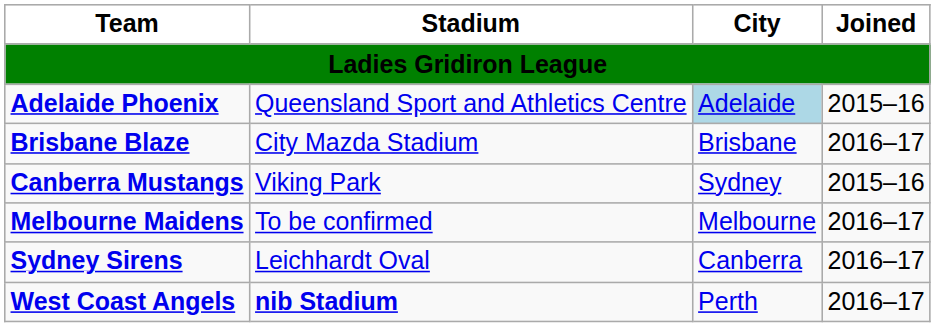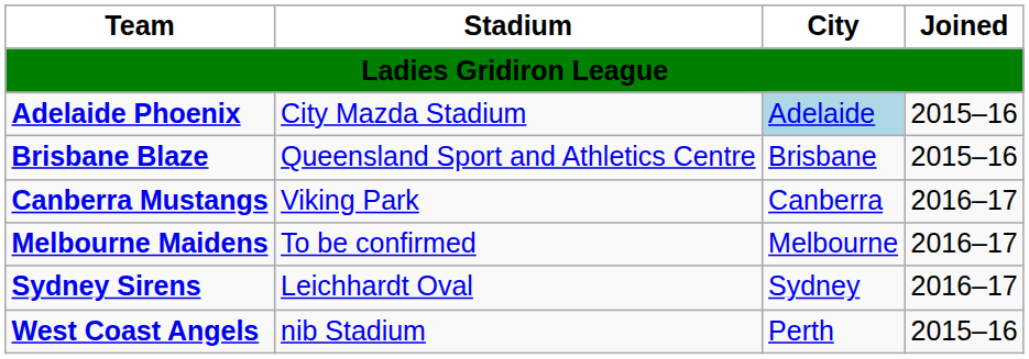Adelaide Phoenix | Stadium: Queensland Sport and Athletics Centre -> City Mazda Stadium
Brisbane Blaze | Stadium: City Mazda Stadium -> Queensland Sport and Athletics Centre
Brisbane Blaze | Joined: 2016–17 -> 2015–16
Canberra Mustangs | City: Sydney -> Canberra
Canberra Mustangs | Joined: 2015–16 -> 2016–17
Sydney Sirens | City: Canberra -> Sydney
West Coast Angels | Stadium: bold -> normal
West Coast Angels | Joined: 2016–17 -> 2015–16
